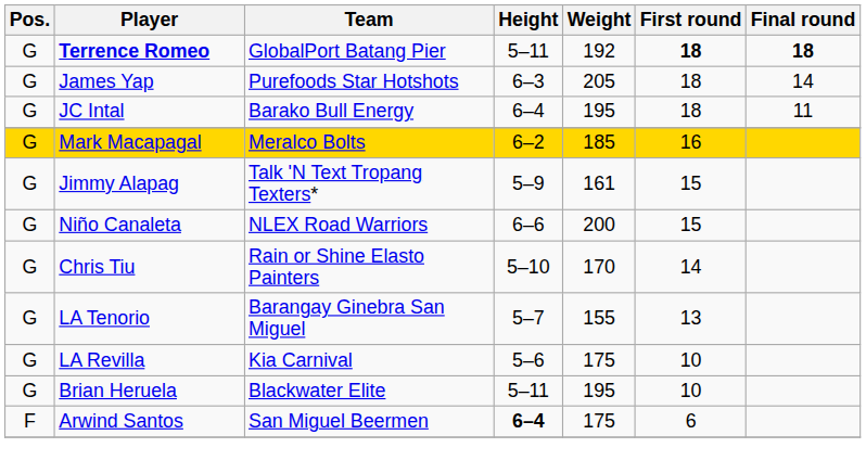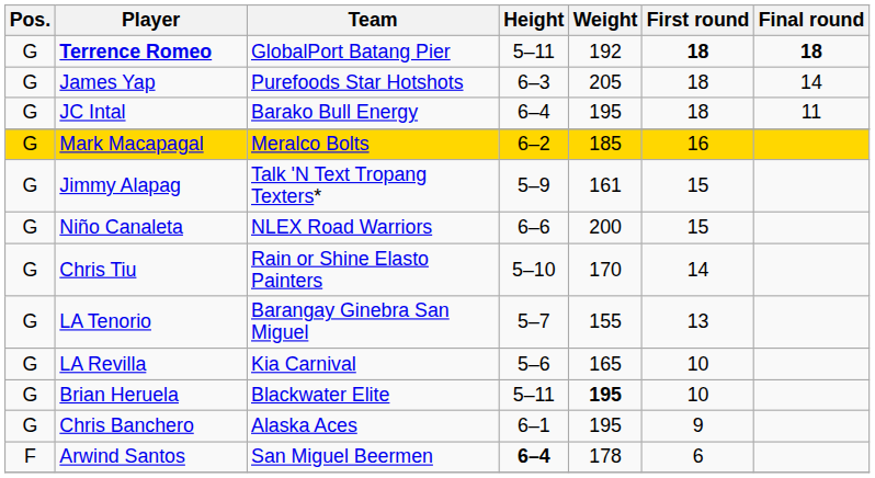LA Revilla | Weight: 175 -> 165
Brian Heruela | Weight: normal -> bold
+ row: G | Chris Banchero | Alaska Aces | 6–1 | 195 | 9
Arwind Santos | Weight: 175 -> 178
